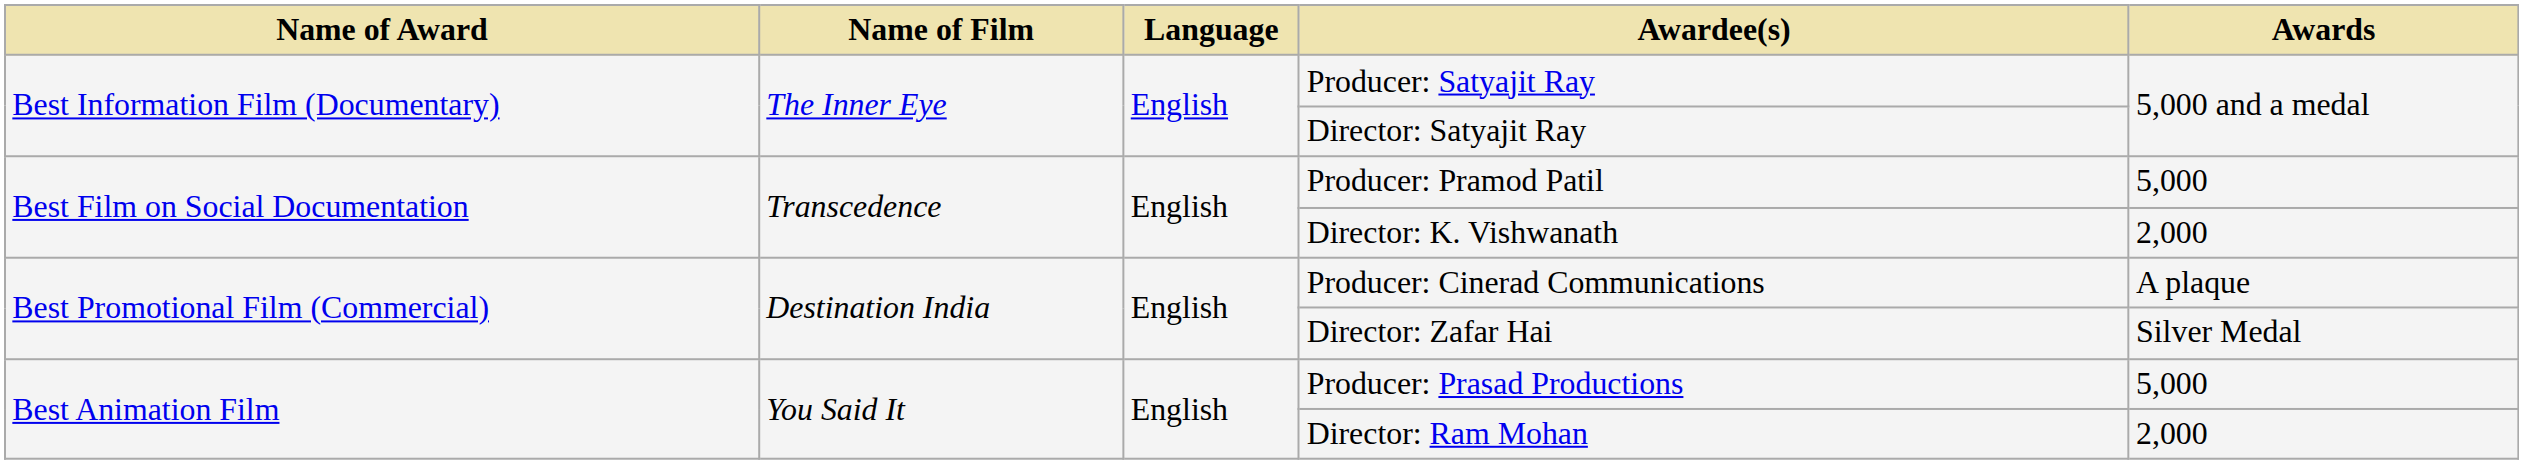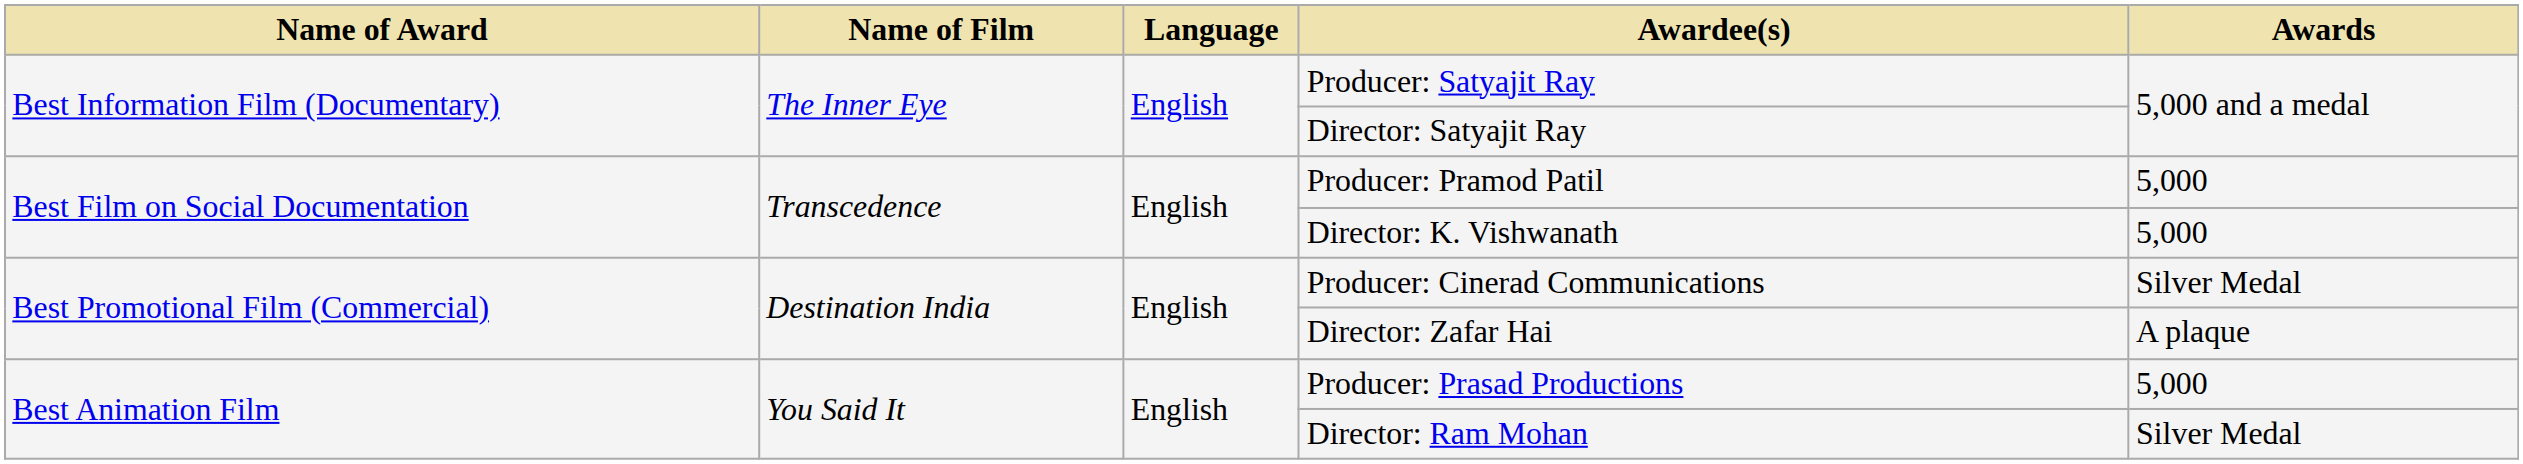Director: K. Vishwanath | Awards: 2,000 -> 5,000
Producer: Cinerad Communications | Awards: A plaque -> Silver Medal
Director: Zafar Hai | Awards: Silver Medal -> A plaque
Director: Ram Mohan | Awards: 2,000 -> Silver Medal
